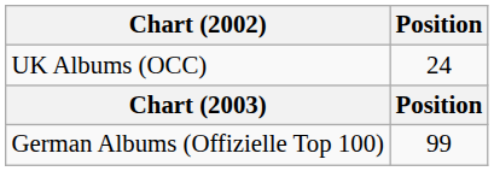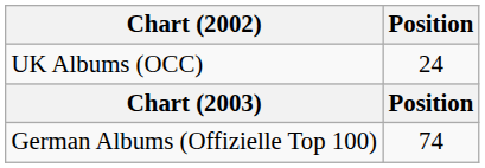German Albums (Offizielle Top 100) | Position: 99 -> 74
